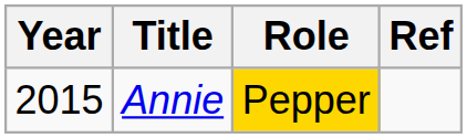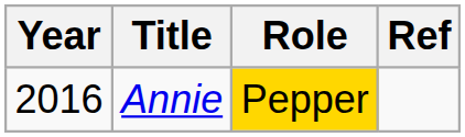Annie | Year: 2015 -> 2016
